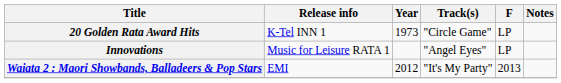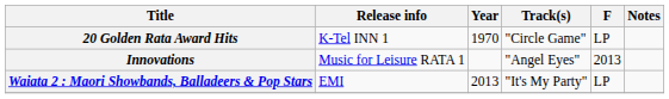20 Golden Rata Award Hits | Year: 1973 -> 1970
Innovations | F: LP -> 2013
Waiata 2 : Maori Showbands, Balladeers & Pop Stars | Year: 2012 -> 2013
Waiata 2 : Maori Showbands, Balladeers & Pop Stars | F: 2013 -> LP
